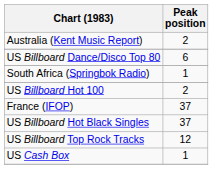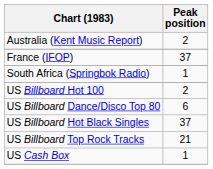rows swapped: France (IFOP) <-> US Billboard Dance/Disco Top 80
US Billboard Top Rock Tracks | Peak position: 12 -> 21
